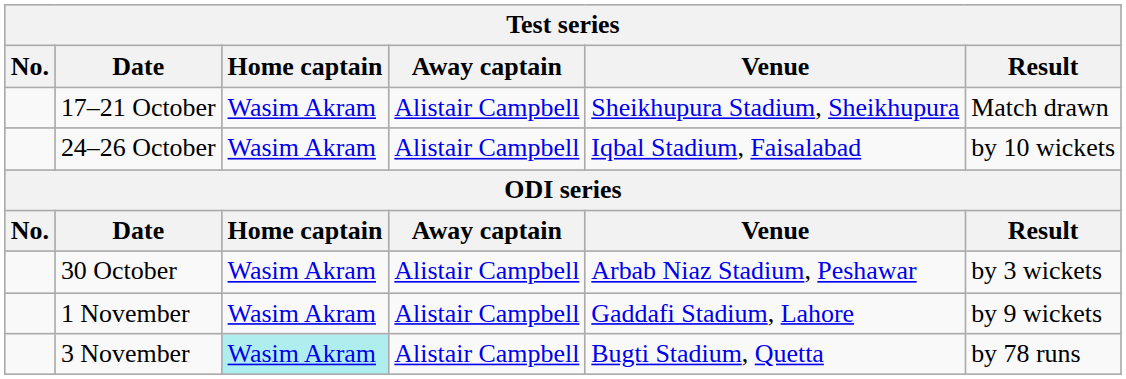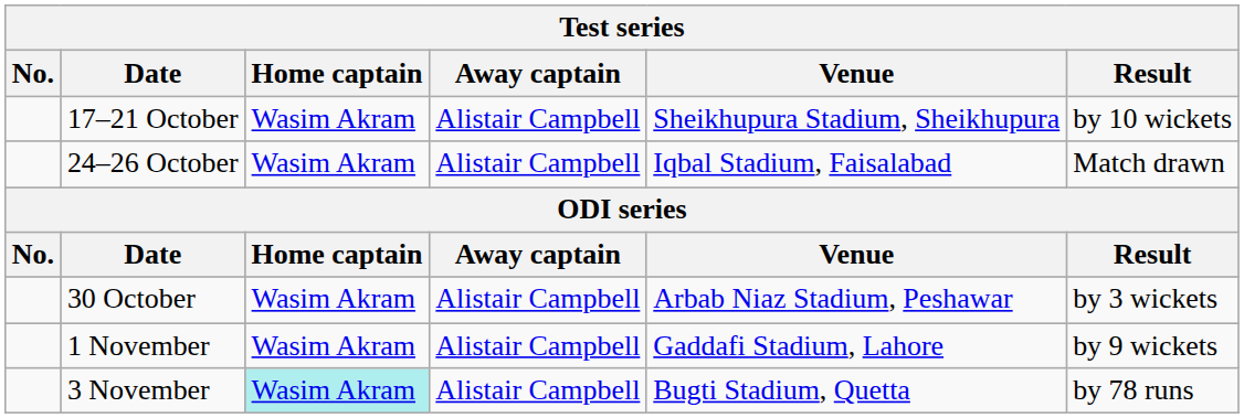17–21 October | Result: Match drawn -> by 10 wickets
24–26 October | Result: by 10 wickets -> Match drawn
